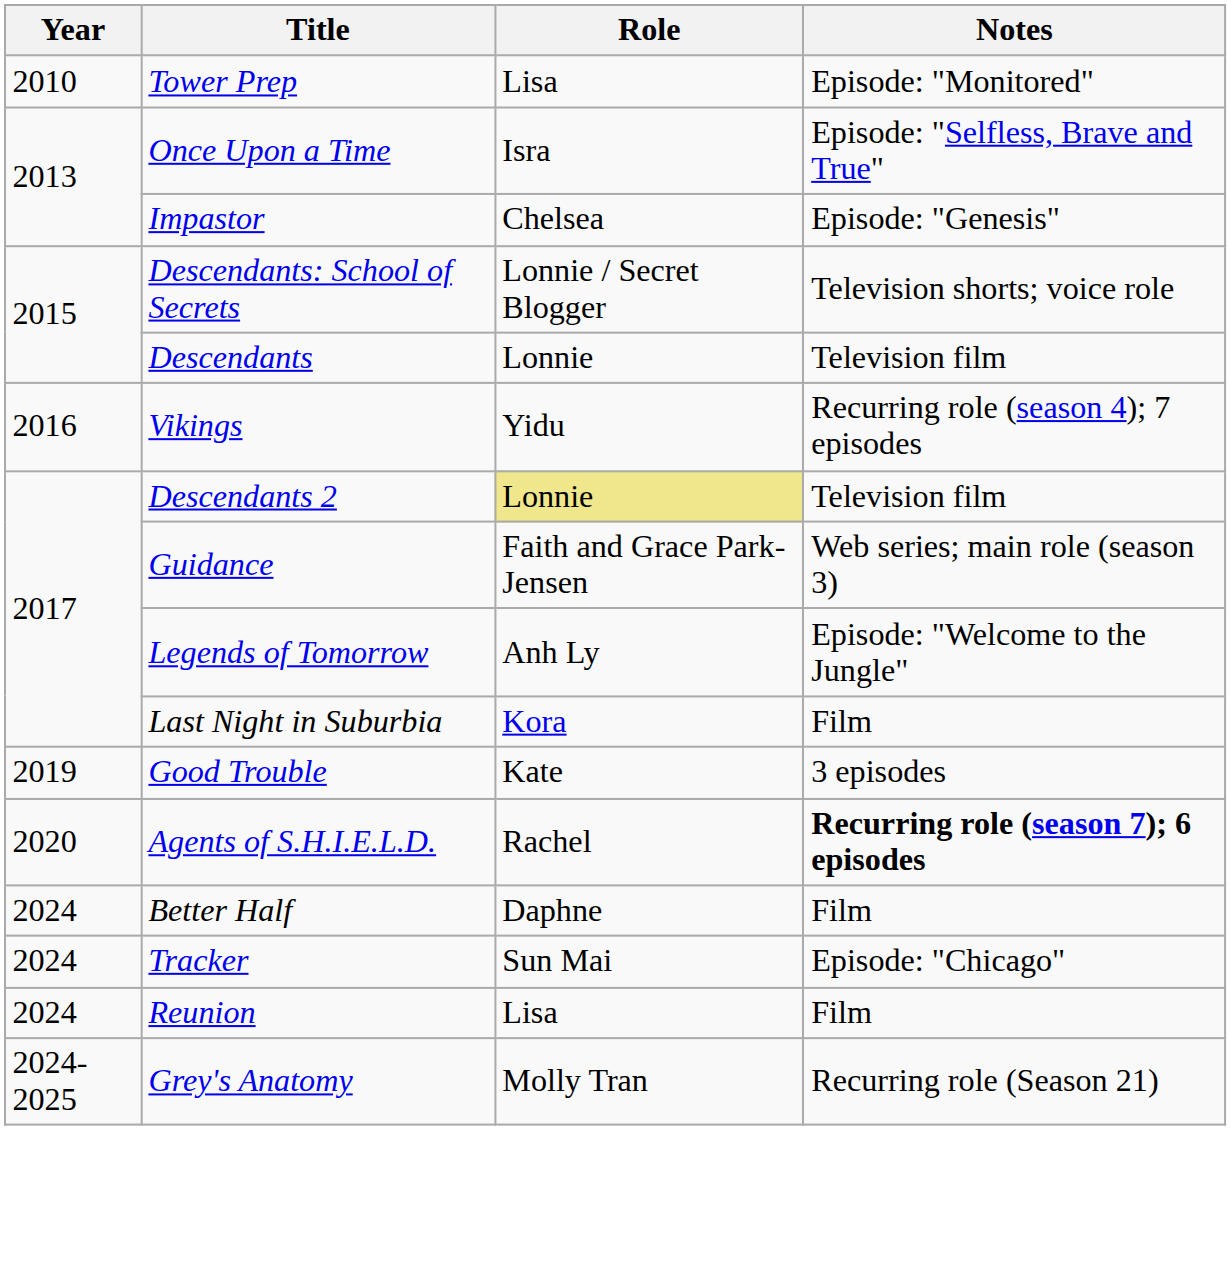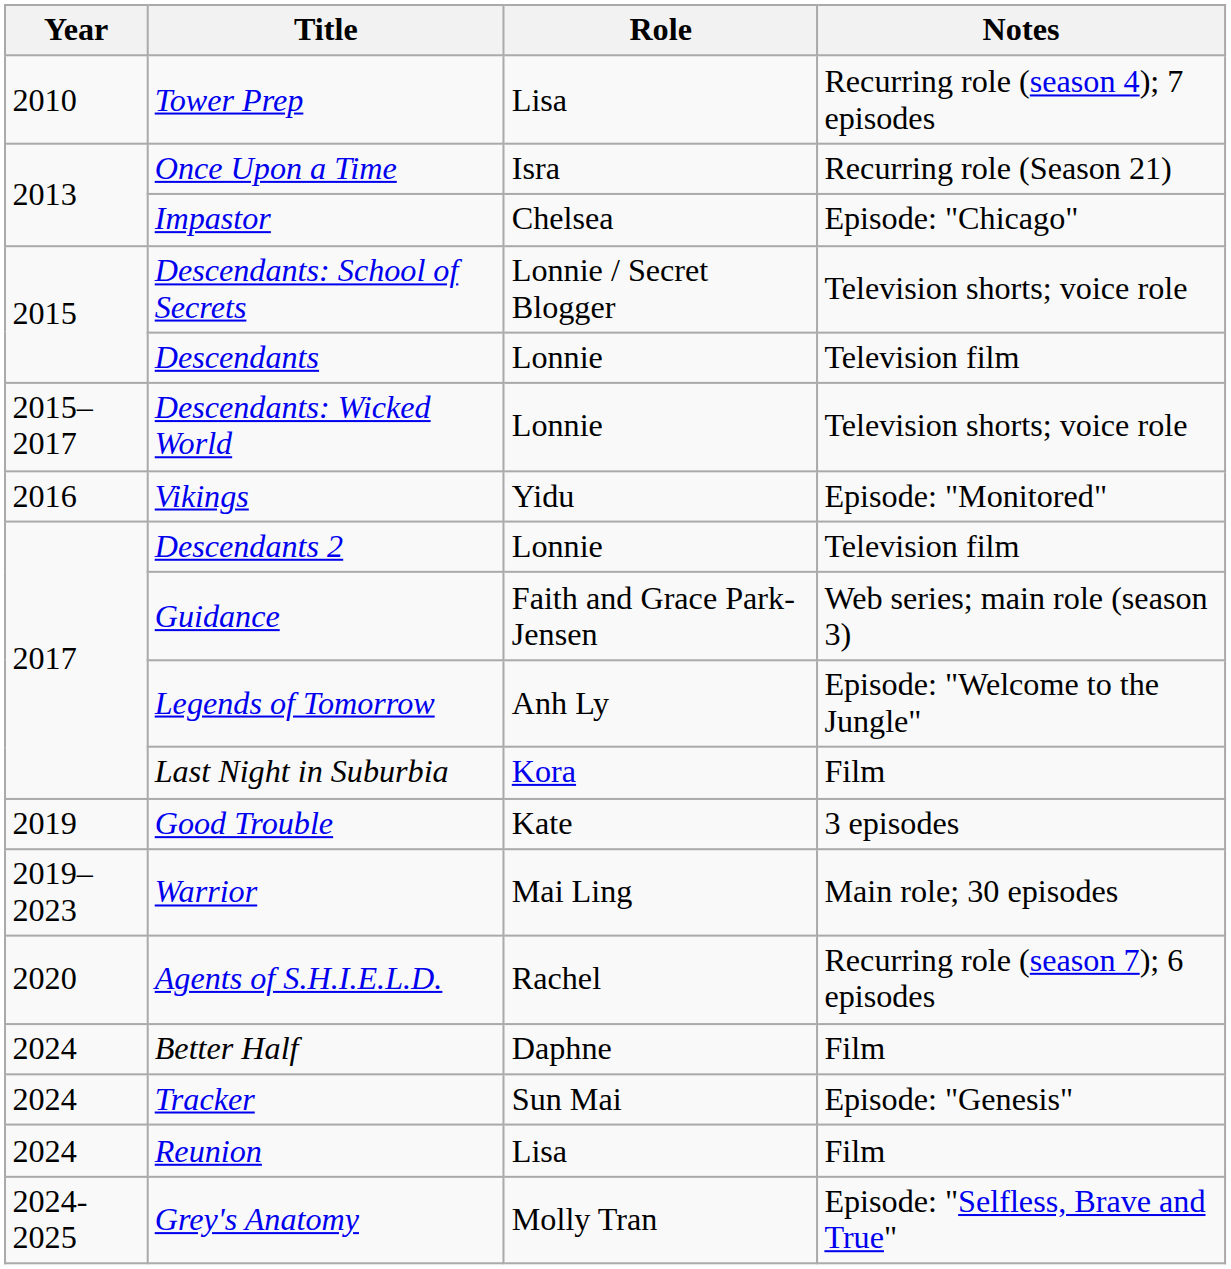Tower Prep | Notes: Episode: "Monitored" -> Recurring role (season 4); 7 episodes
Once Upon a Time | Notes: Episode: "Selfless, Brave and True" -> Recurring role (Season 21)
Impastor | Notes: Episode: "Genesis" -> Episode: "Chicago"
+ row: 2015–2017 | Descendants: Wicked World | Lonnie | Television shorts; voice role
Vikings | Notes: Recurring role (season 4); 7 episodes -> Episode: "Monitored"
Descendants 2 | Role: khaki background -> no background
+ row: 2019–2023 | Warrior | Mai Ling | Main role; 30 episodes
Agents of S.H.I.E.L.D. | Notes: bold -> normal
Tracker | Notes: Episode: "Chicago" -> Episode: "Genesis"
Grey's Anatomy | Notes: Recurring role (Season 21) -> Episode: "Selfless, Brave and True"
